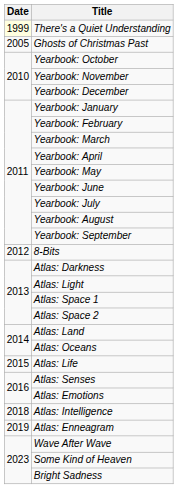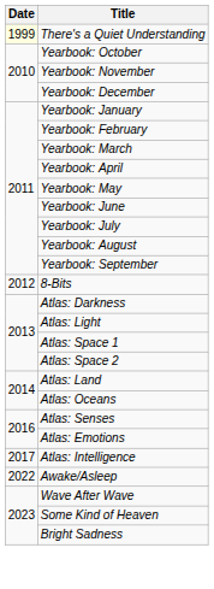- row: 2005 | Ghosts of Christmas Past
- row: 2015 | Atlas: Life
Atlas: Intelligence | Date: 2018 -> 2017
- row: 2019 | Atlas: Enneagram
+ row: 2022 | Awake/Asleep
